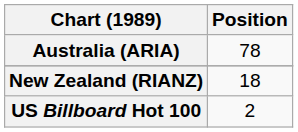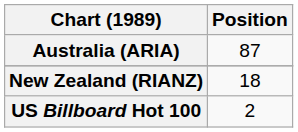Australia (ARIA) | Position: 78 -> 87
